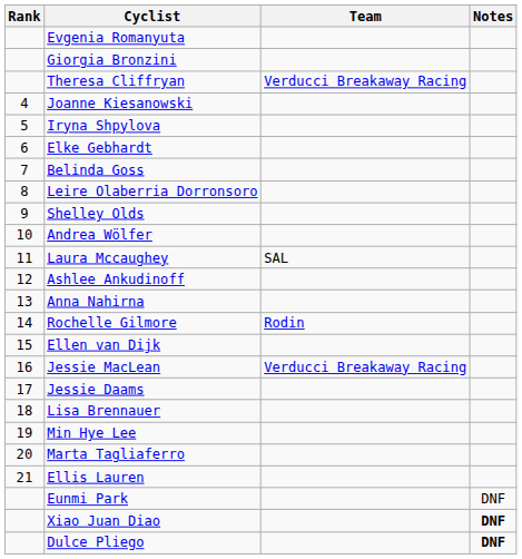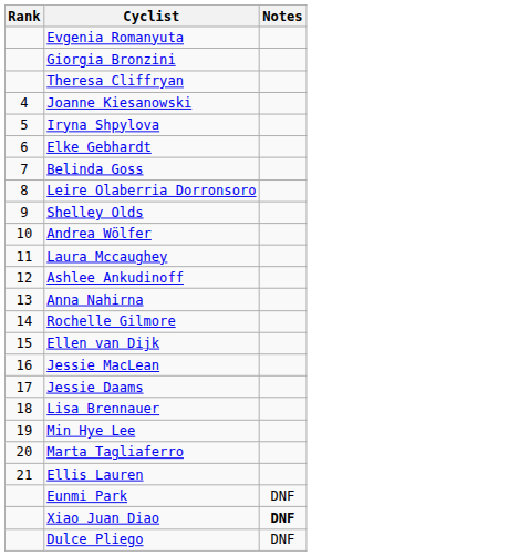- column: Team | Verducci Breakaway Racing | SAL | Rodin | Verducci Breakaway Racing
Dulce Pliego | Notes: bold -> normal
